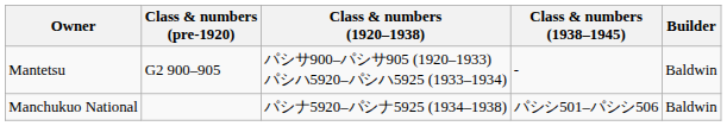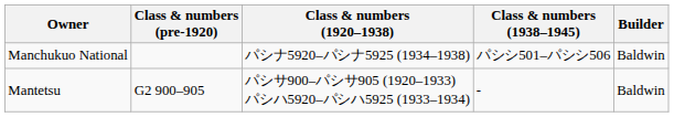rows swapped: Mantetsu <-> Manchukuo National
